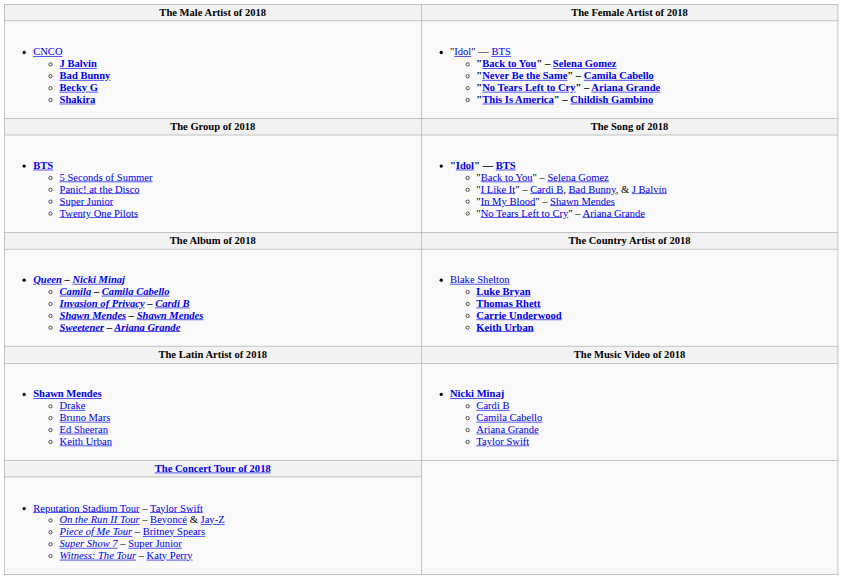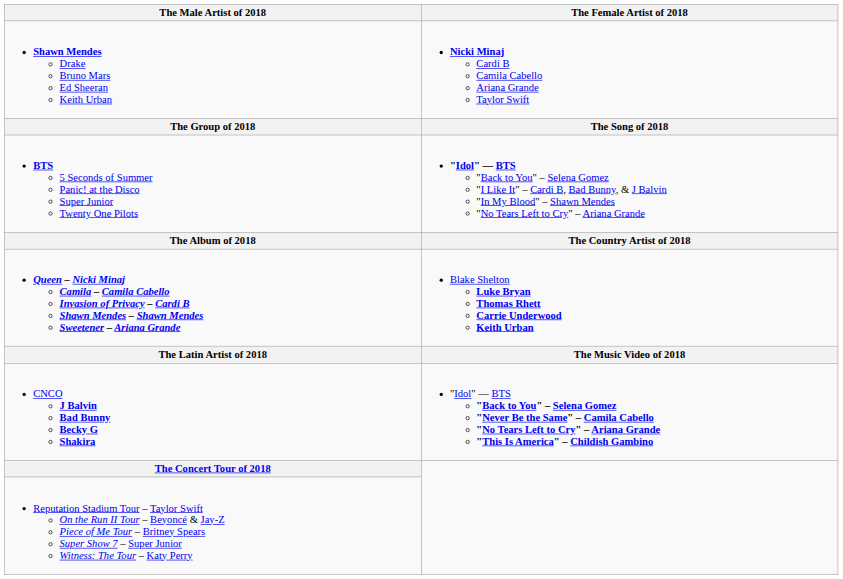rows swapped: Shawn Mendes Drake Bruno Mars Ed Sheeran Keith Urban <-> CNCO J Balvin Bad Bunny Becky G Shakira
